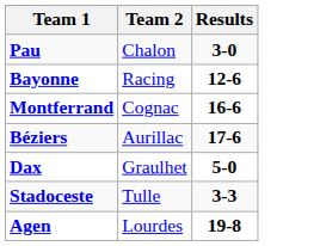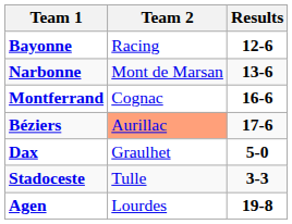- row: Pau | Chalon | 3-0
+ row: Narbonne | Mont de Marsan | 13-6
Béziers | Team 2: no background -> lightsalmon background
